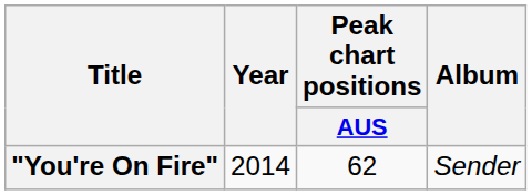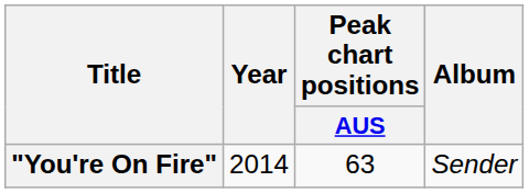"You're On Fire" | Peak chart positions / AUS: 62 -> 63
